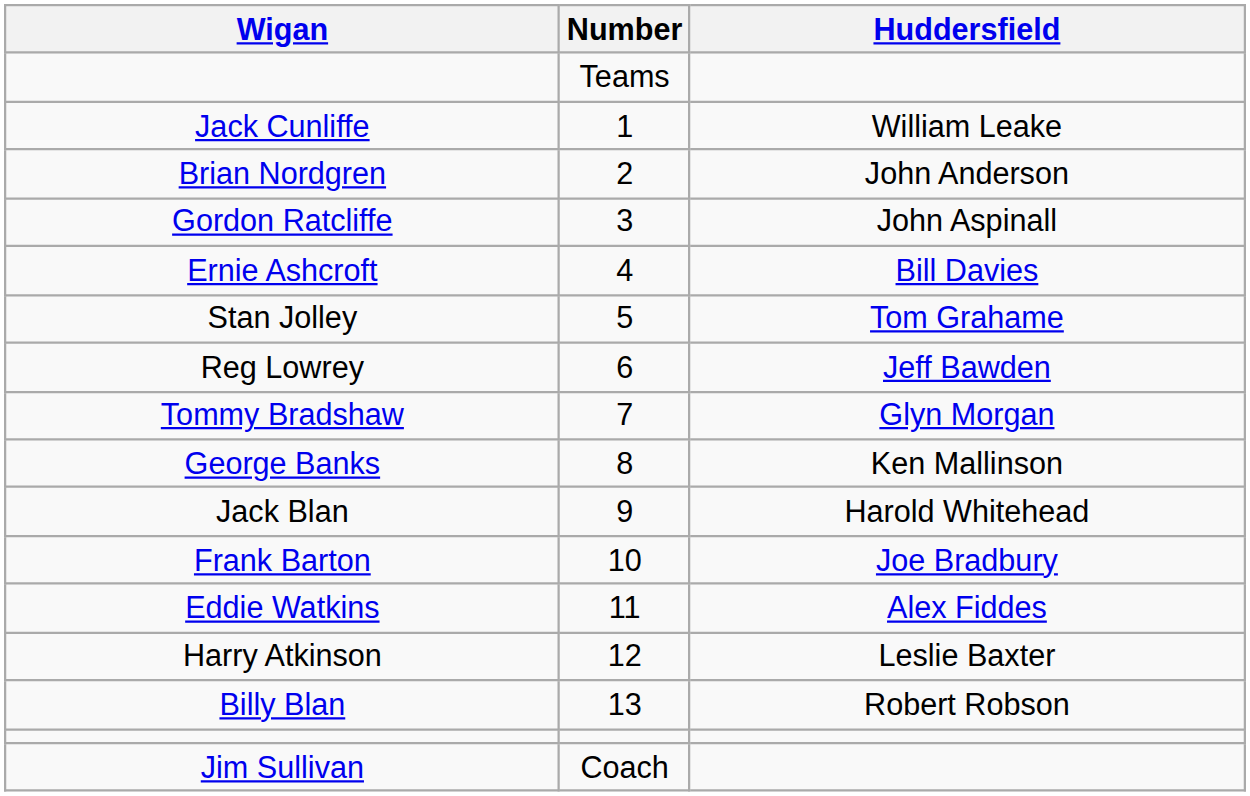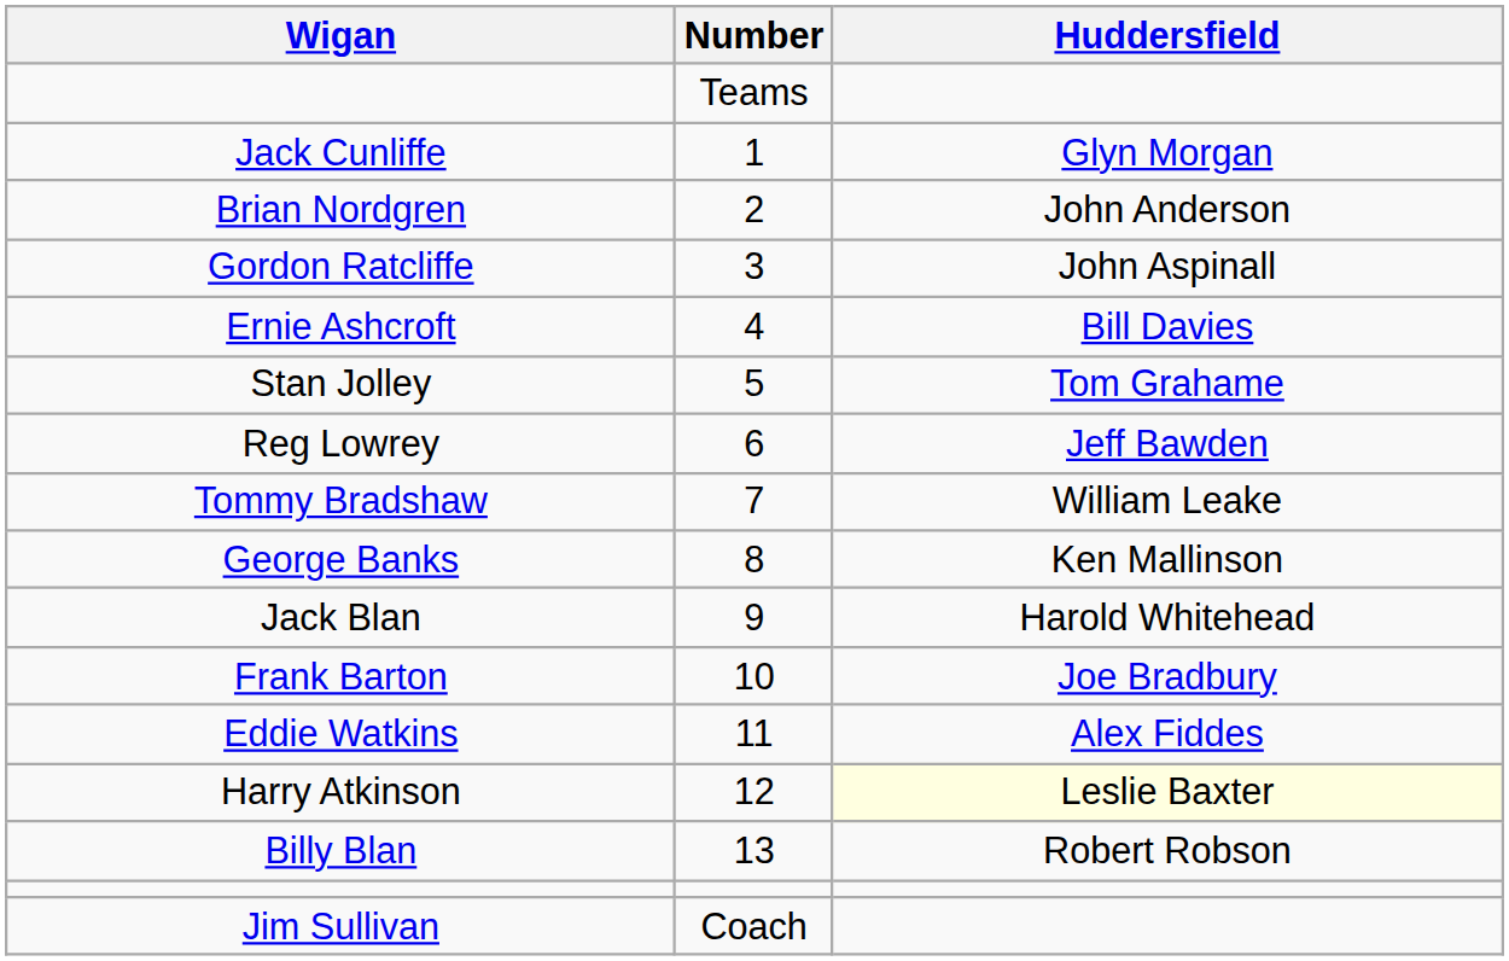Jack Cunliffe | Huddersfield: William Leake -> Glyn Morgan
Tommy Bradshaw | Huddersfield: Glyn Morgan -> William Leake
Harry Atkinson | Huddersfield: no background -> lightyellow background
